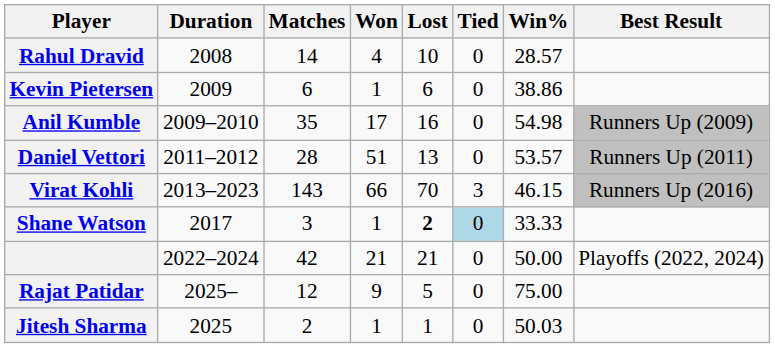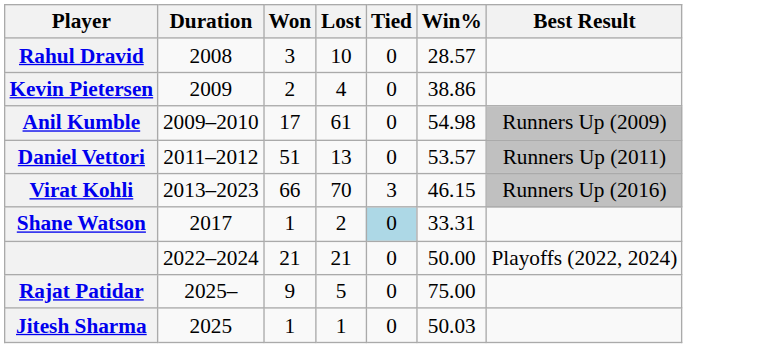- column: Matches | 14 | 6 | 35 | 28 | 143 | 3 | 42 | 12 | 2
Rahul Dravid | Won: 4 -> 3
Kevin Pietersen | Won: 1 -> 2
Kevin Pietersen | Lost: 6 -> 4
Anil Kumble | Lost: 16 -> 61
Shane Watson | Lost: bold -> normal
Shane Watson | Win%: 33.33 -> 33.31
